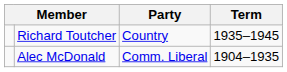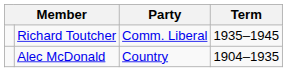Richard Toutcher | Party: Country -> Comm. Liberal
Alec McDonald | Party: Comm. Liberal -> Country
